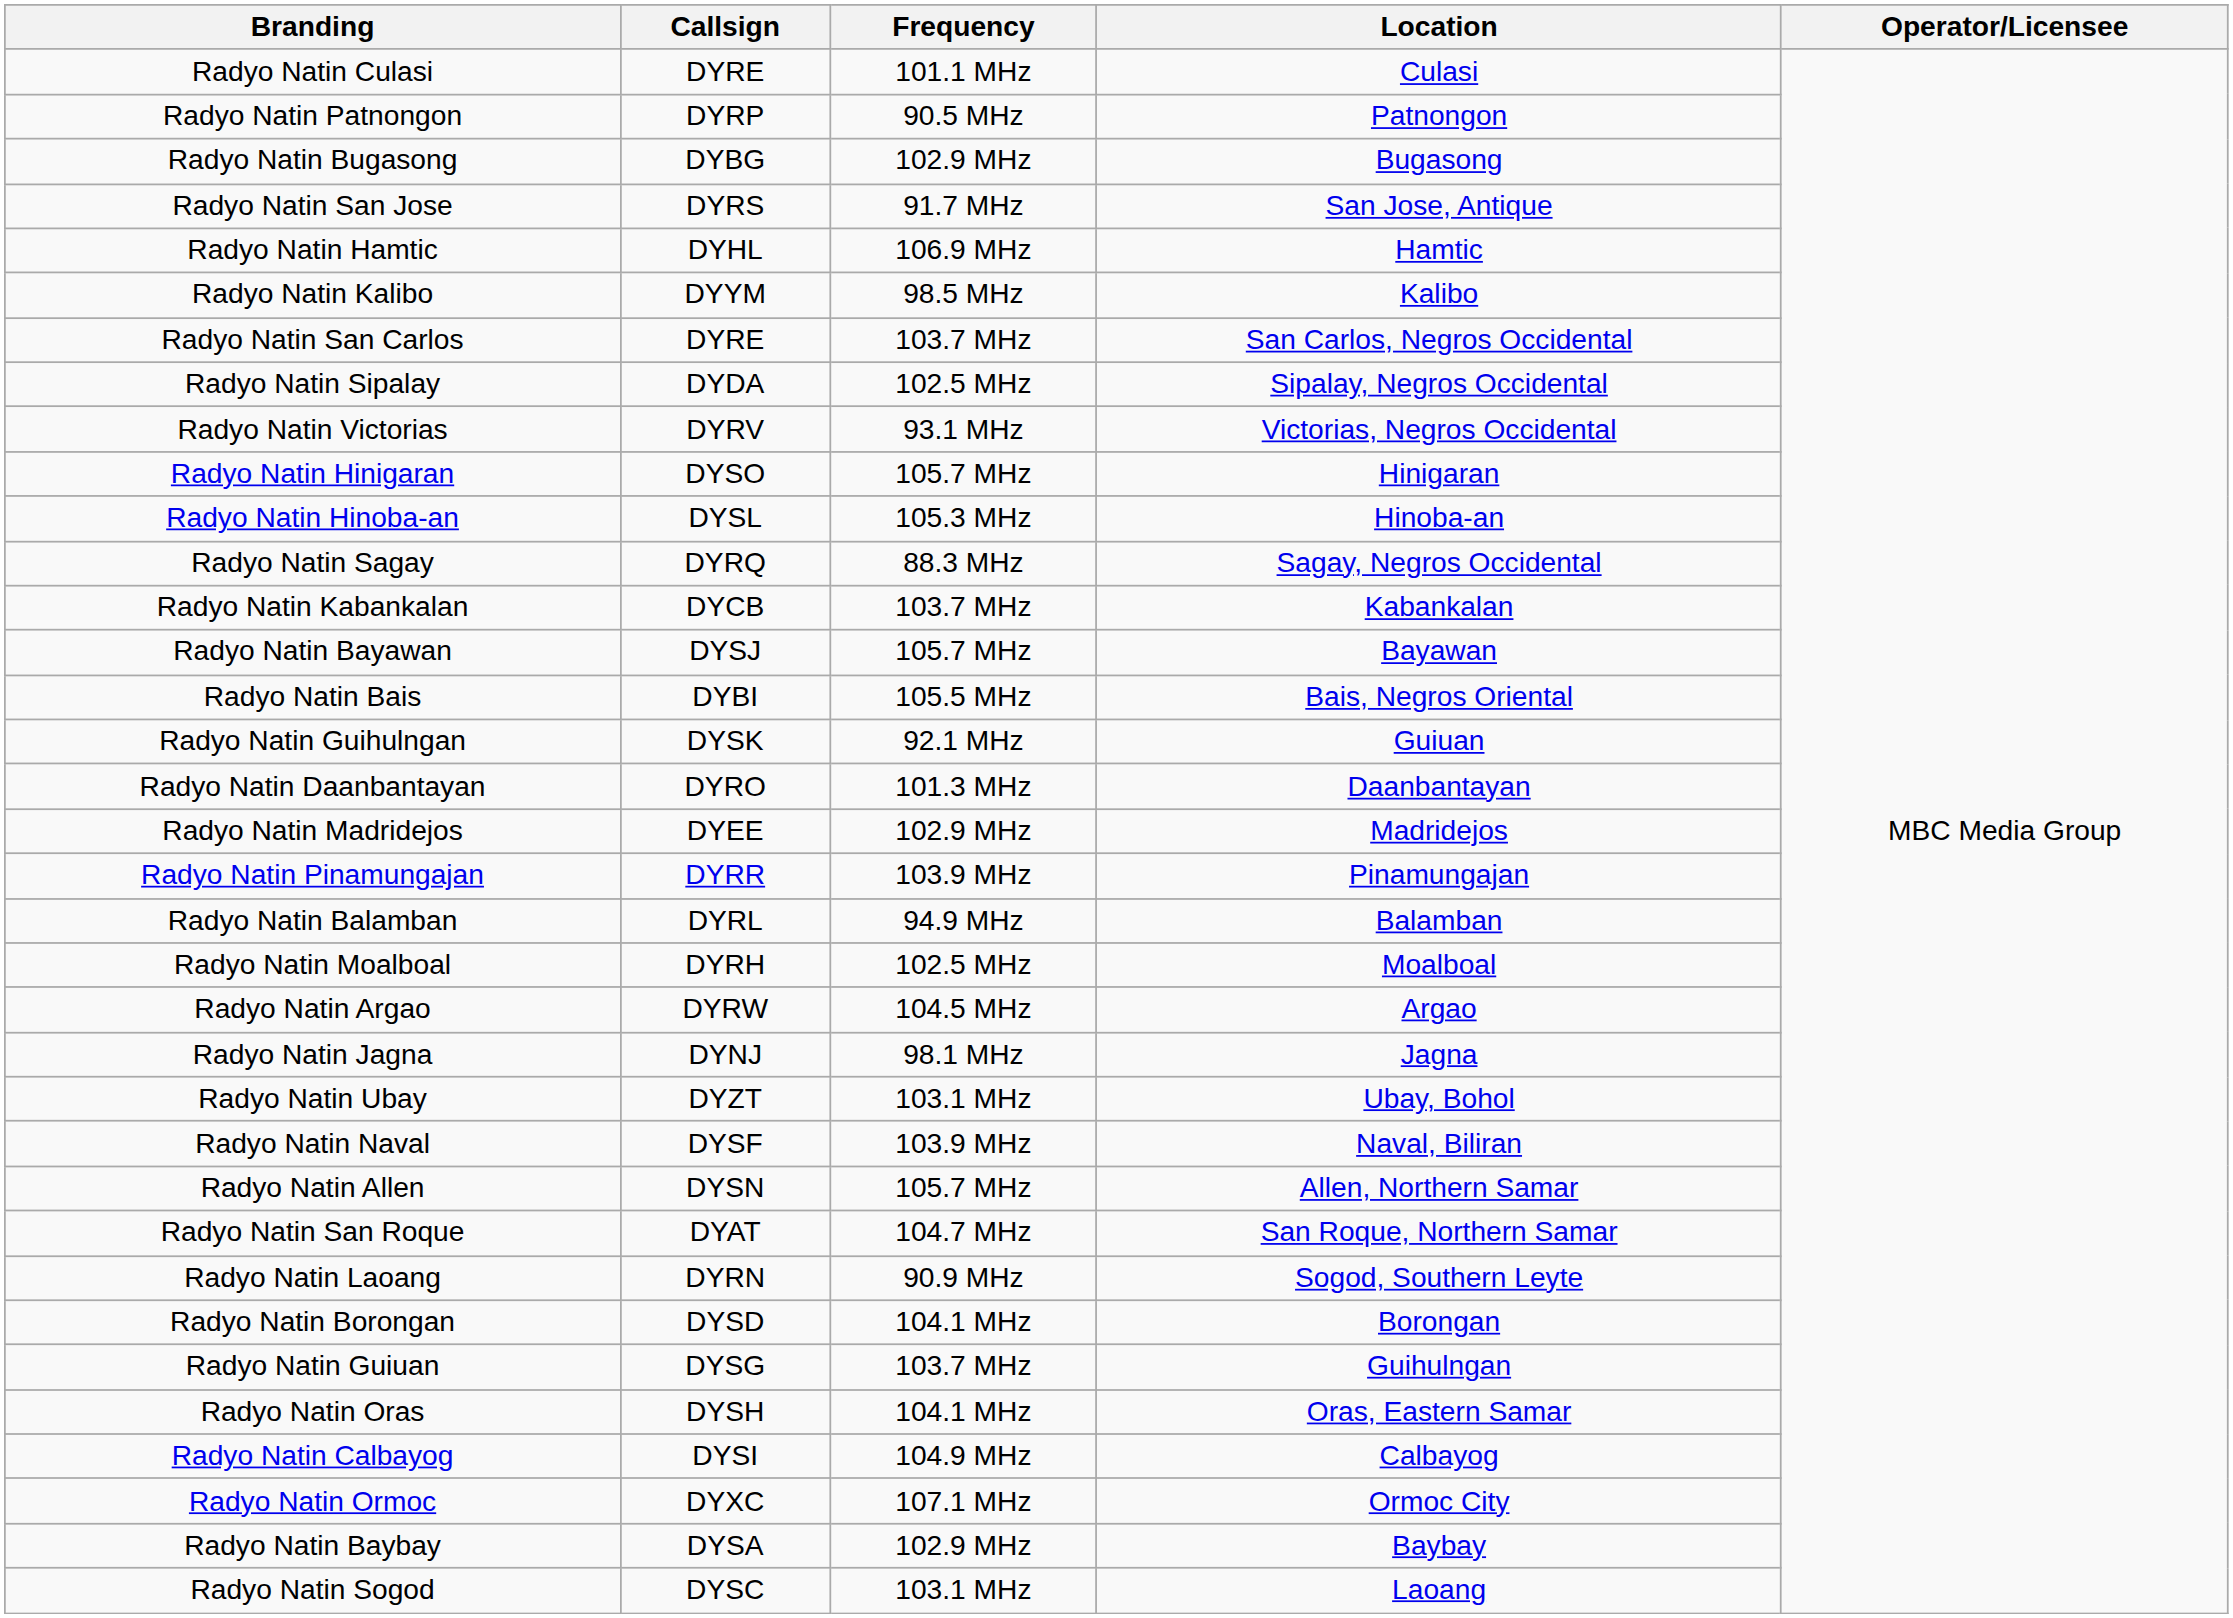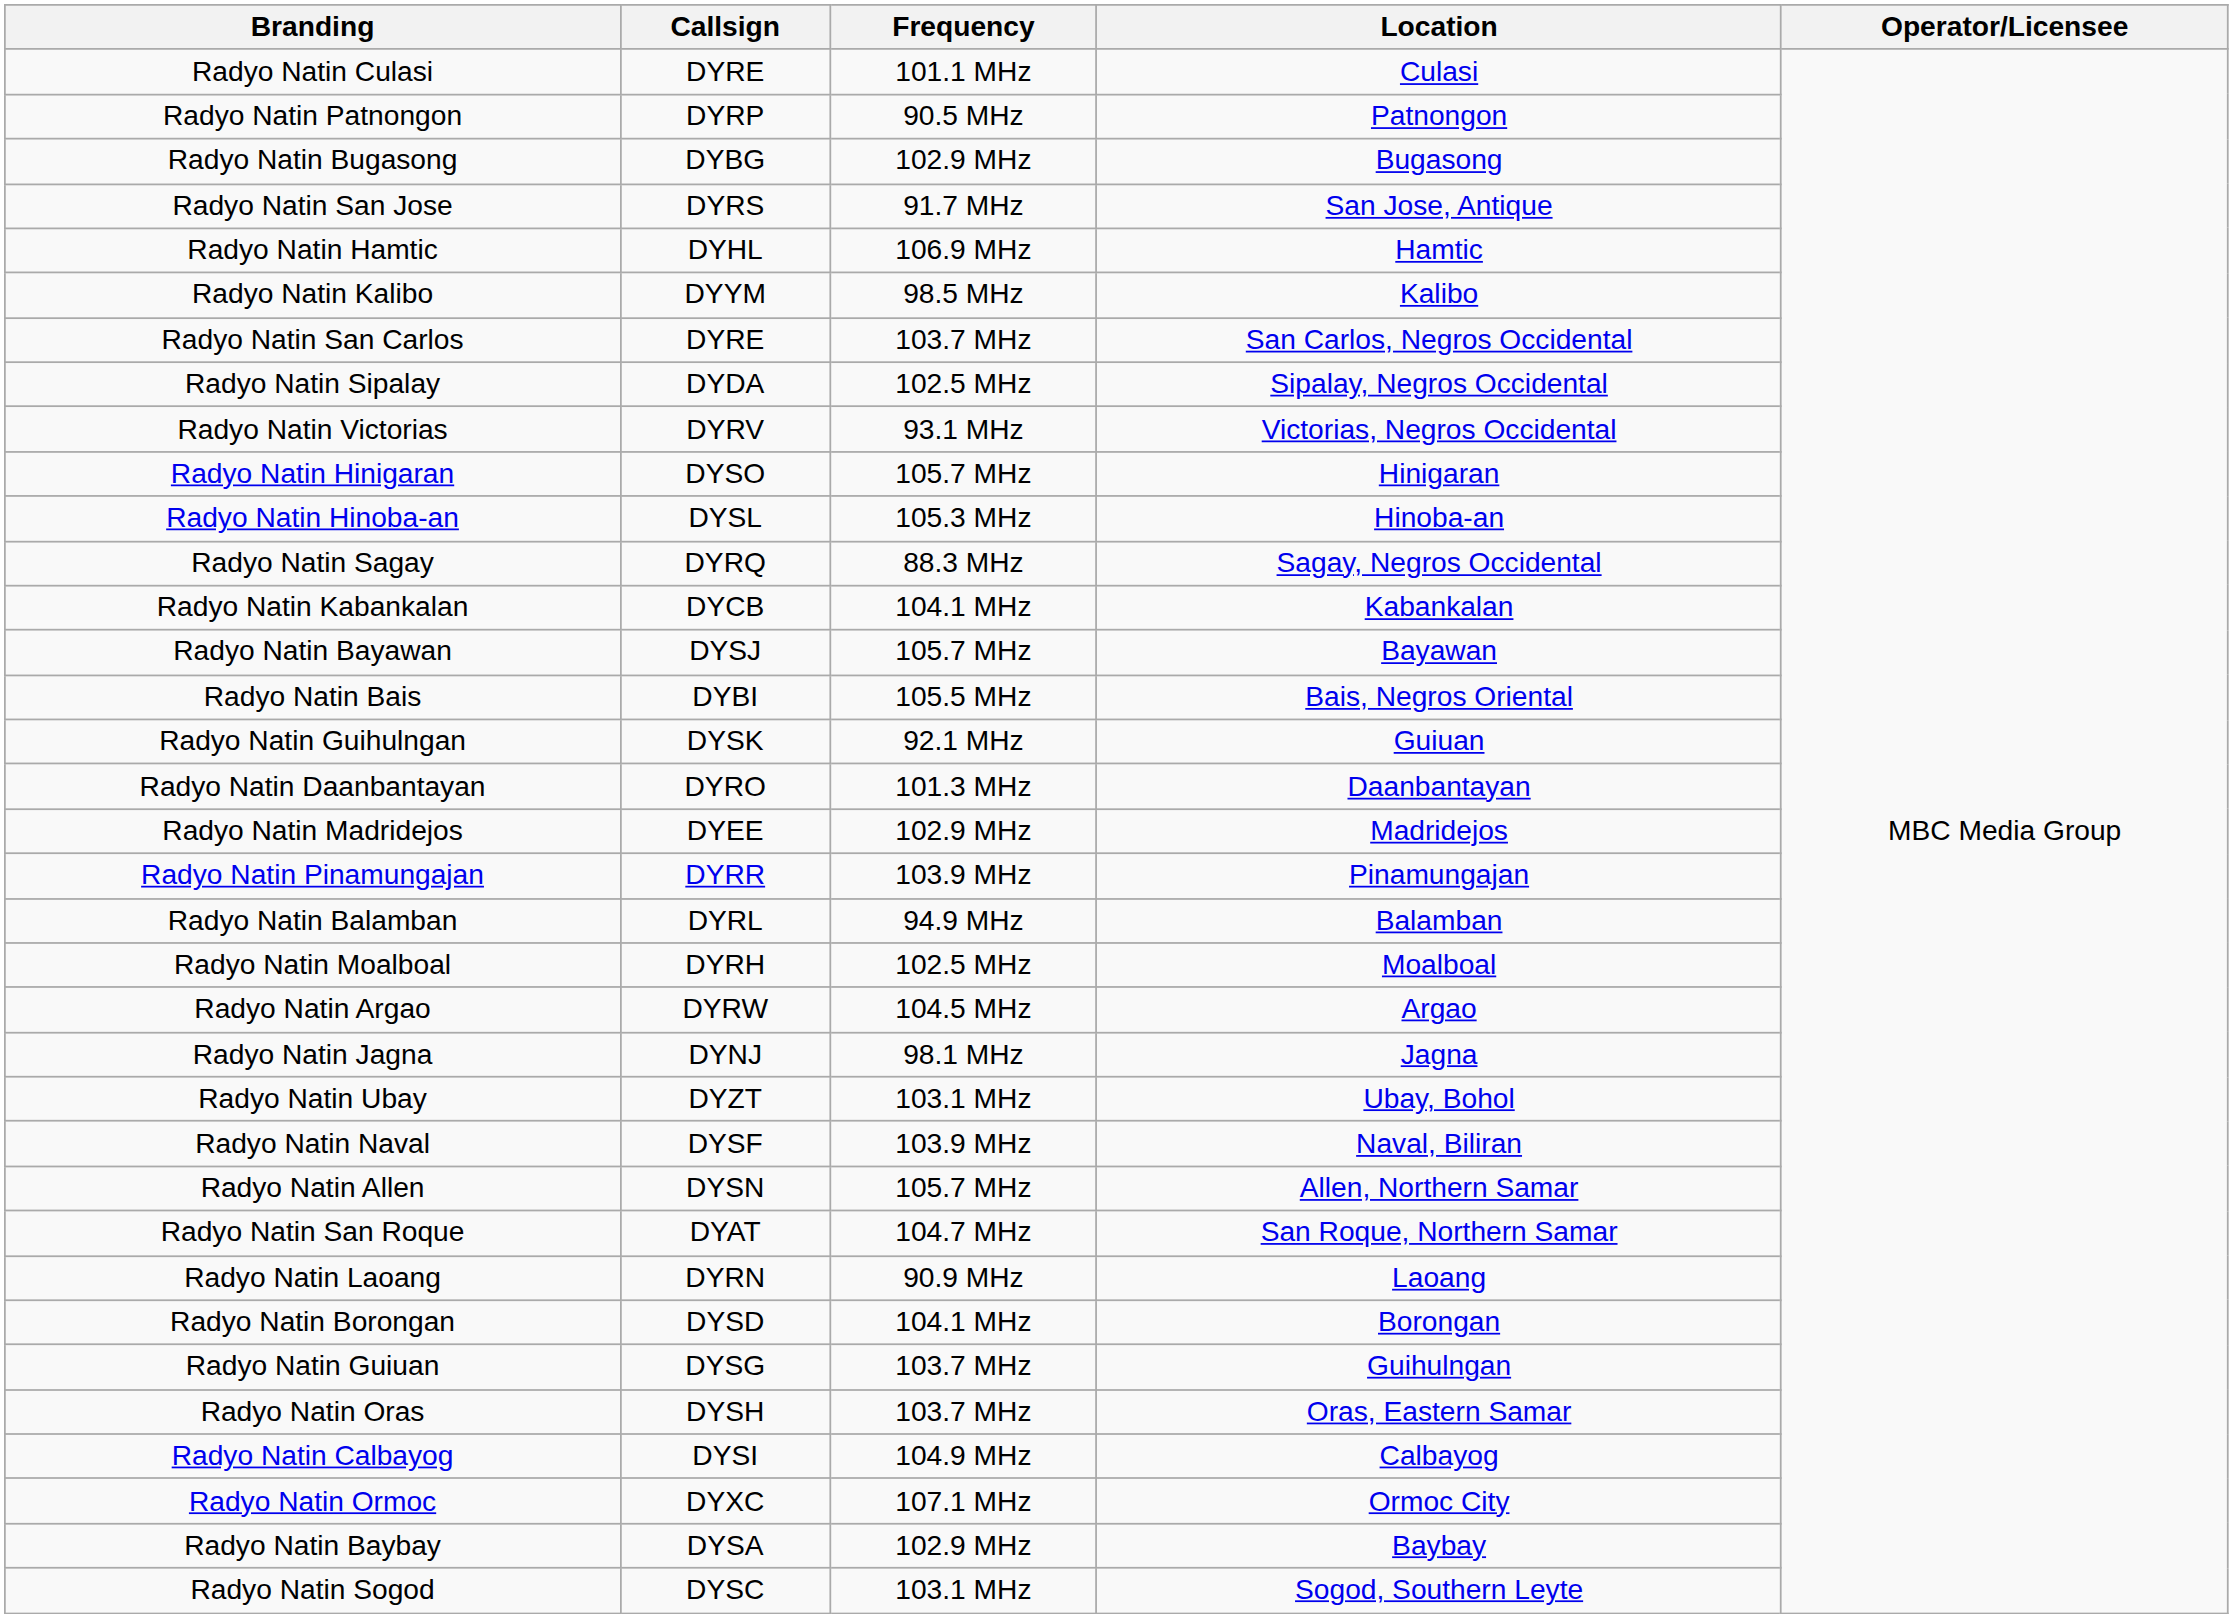Radyo Natin Kabankalan | Frequency: 103.7 MHz -> 104.1 MHz
Radyo Natin Laoang | Location: Sogod, Southern Leyte -> Laoang
Radyo Natin Oras | Frequency: 104.1 MHz -> 103.7 MHz
Radyo Natin Sogod | Location: Laoang -> Sogod, Southern Leyte
